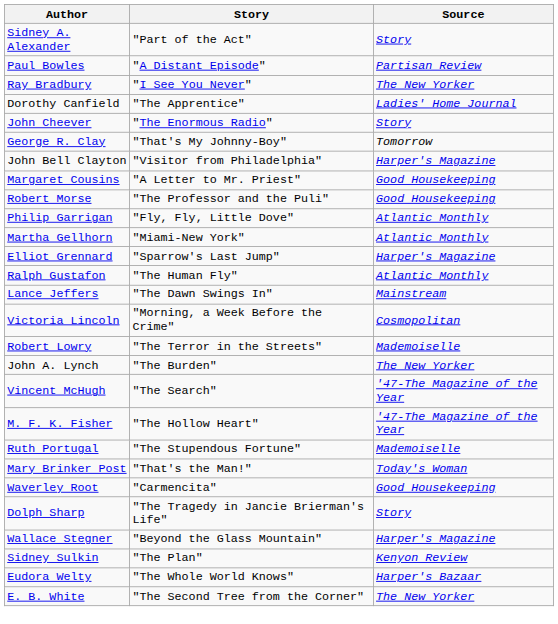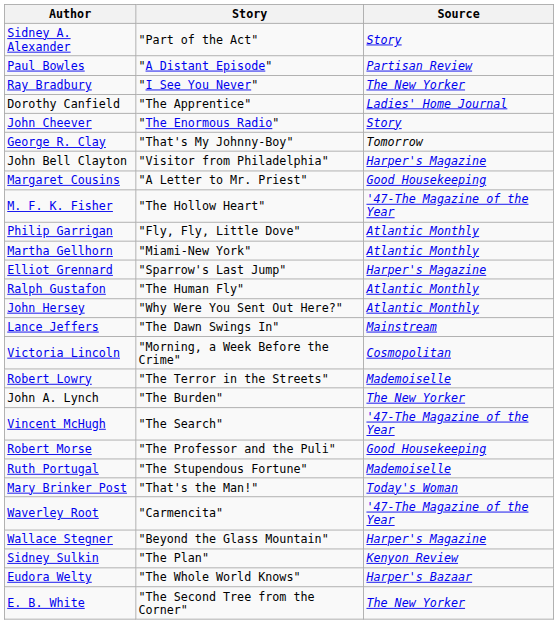rows swapped: M. F. K. Fisher <-> Robert Morse
+ row: John Hersey | "Why Were You Sent Out Here?" | Atlantic Monthly
Waverley Root | Source: Good Housekeeping -> '47-The Magazine of the Year
- row: Dolph Sharp | "The Tragedy in Jancie Brierman's Life" | Story
